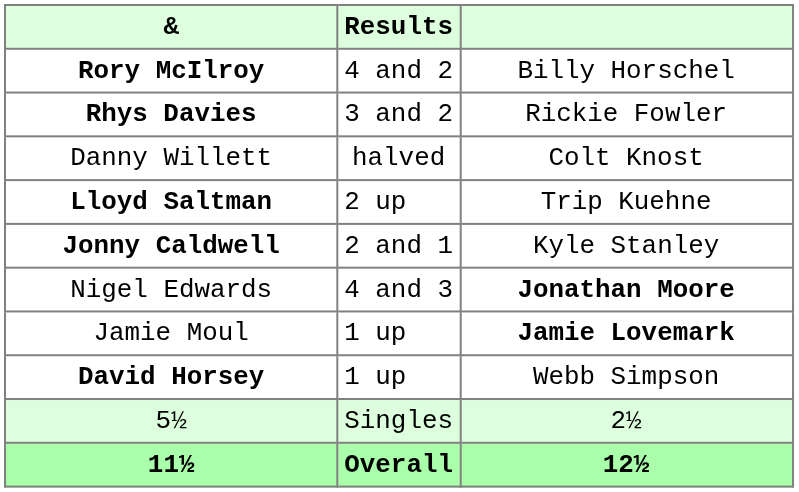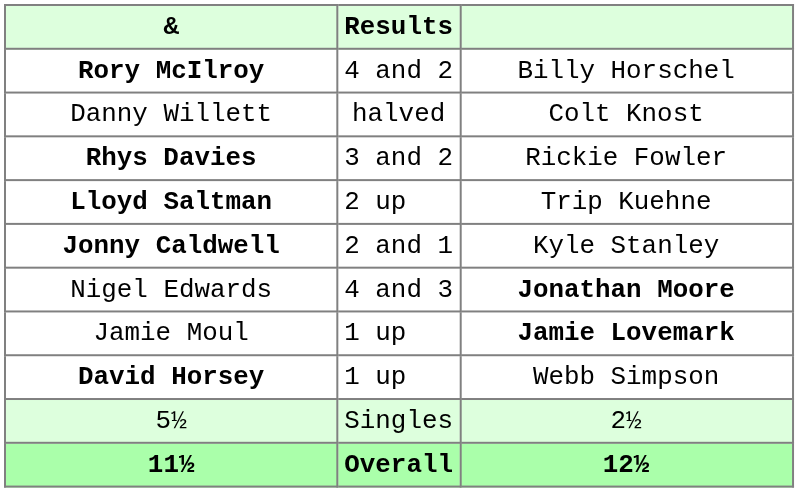rows swapped: Rhys Davies <-> Danny Willett
